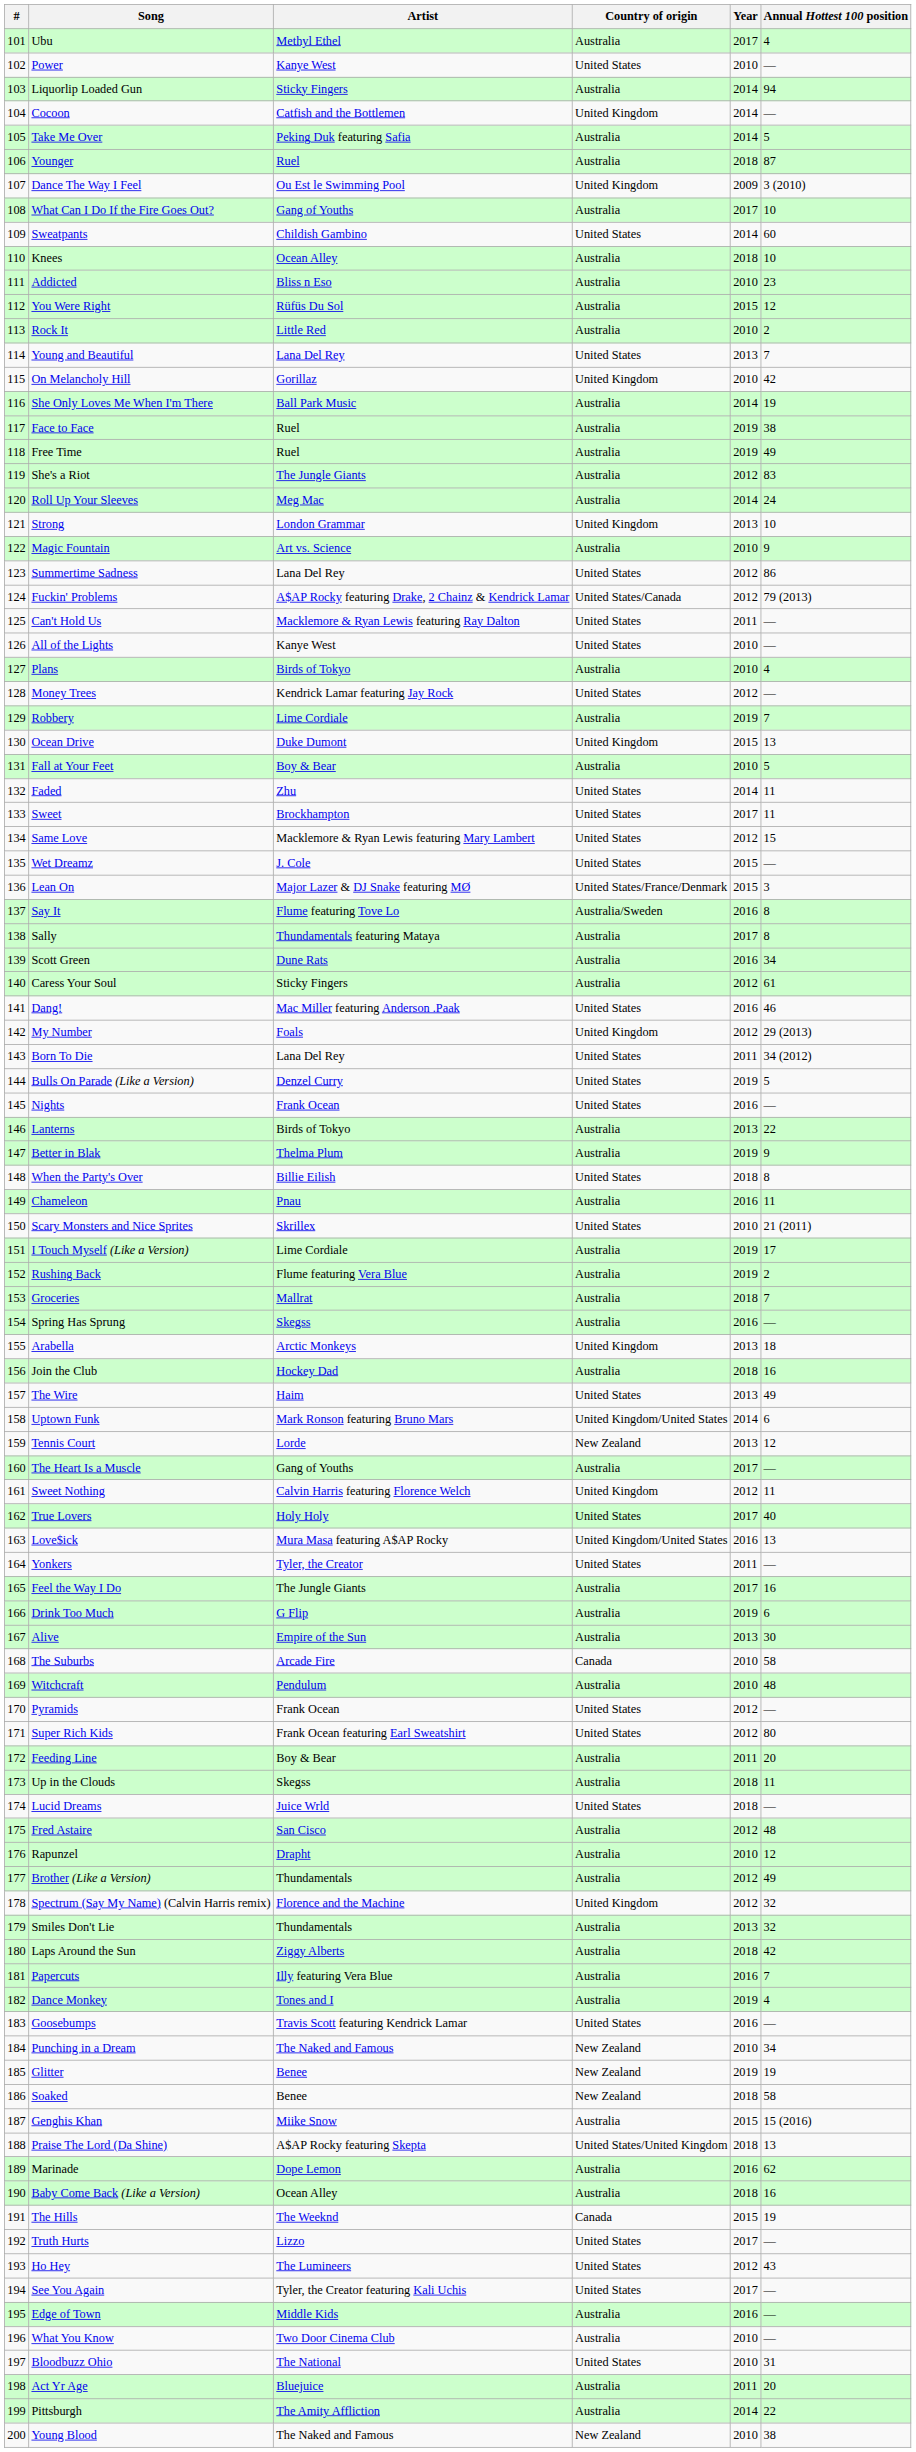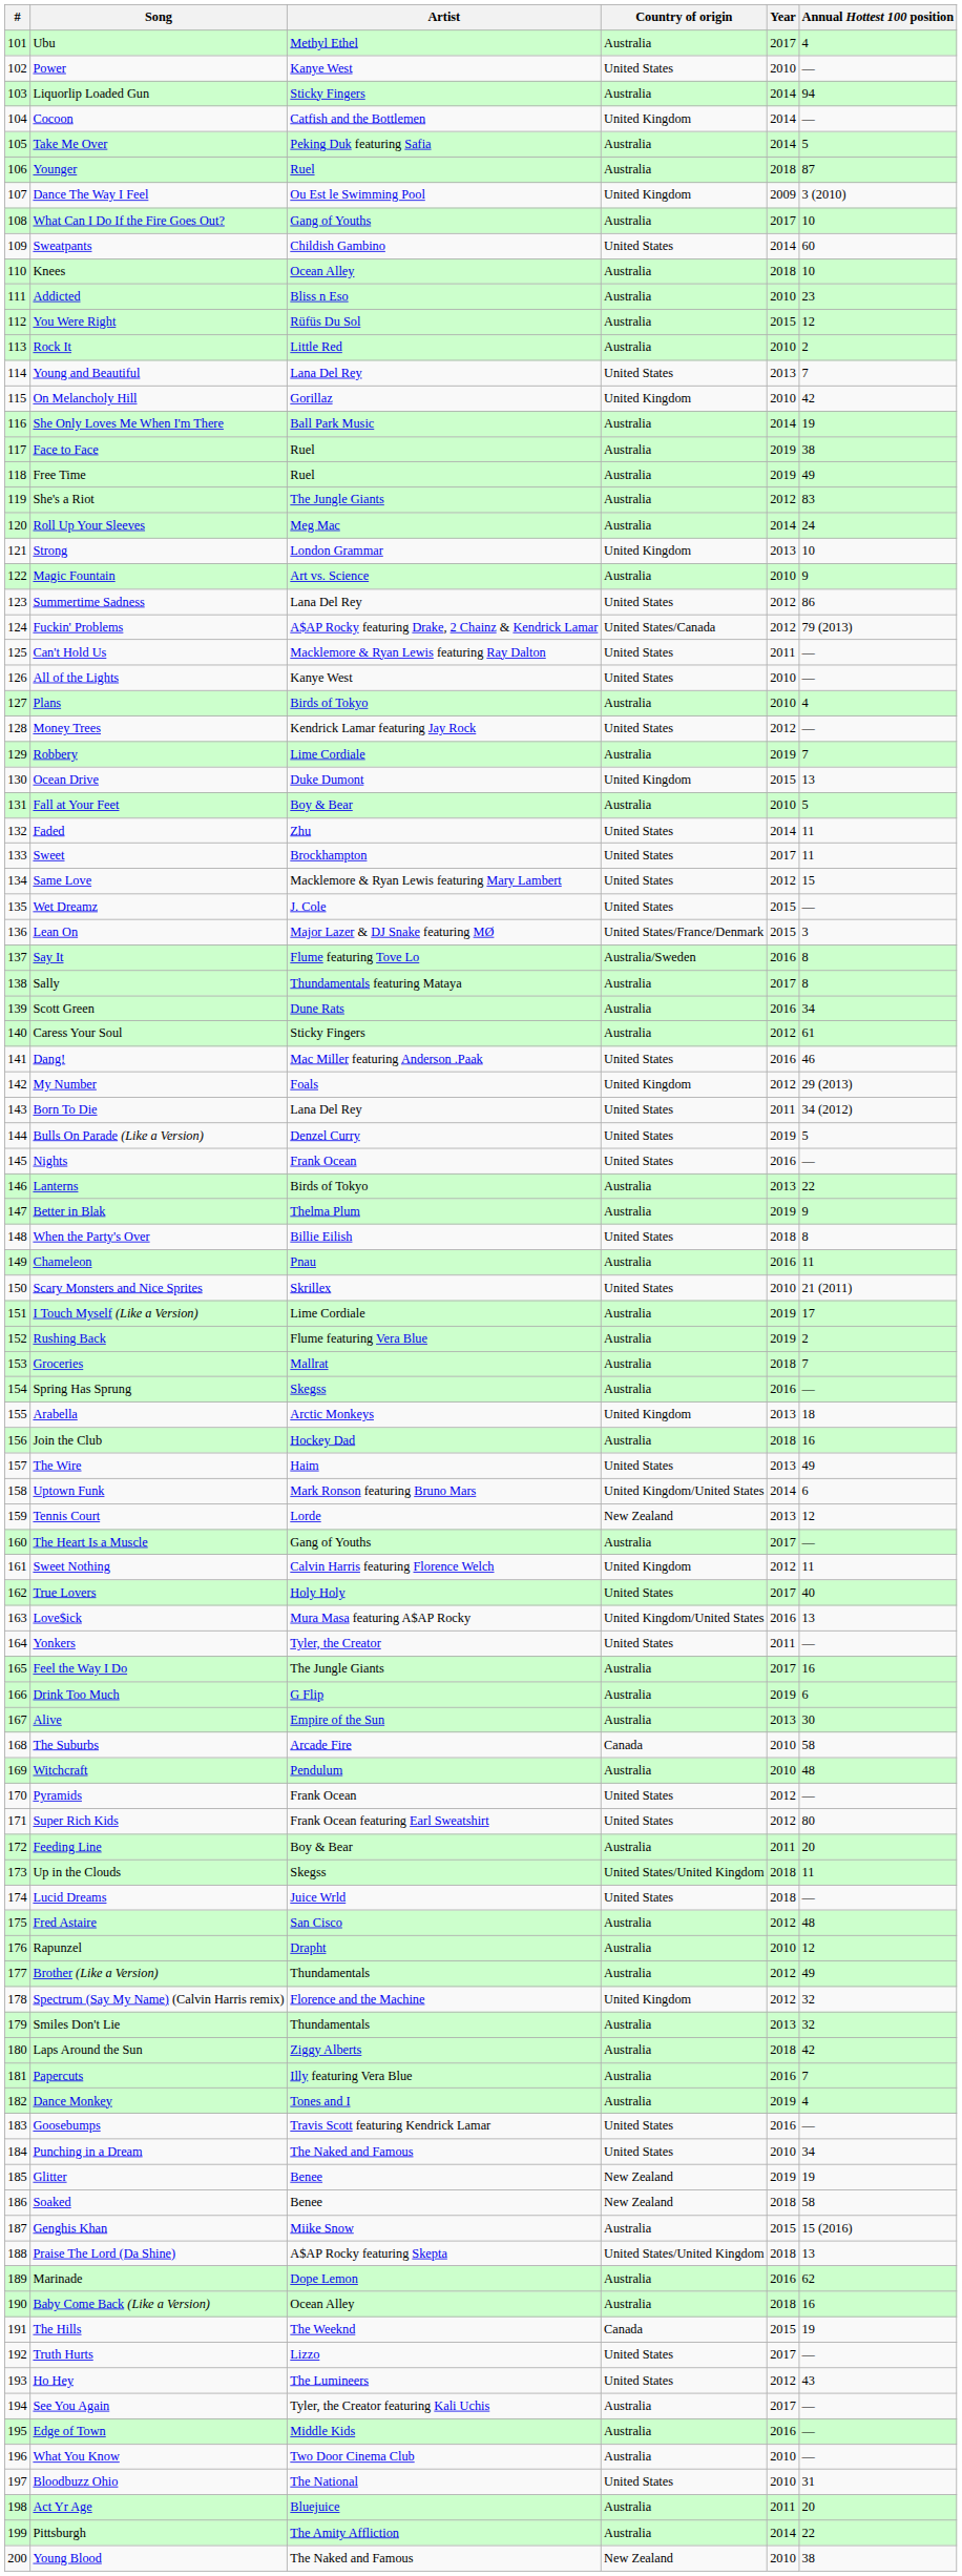Up in the Clouds | Country of origin: Australia -> United States/United Kingdom
Punching in a Dream | Country of origin: New Zealand -> United States
See You Again | Country of origin: United States -> Australia
